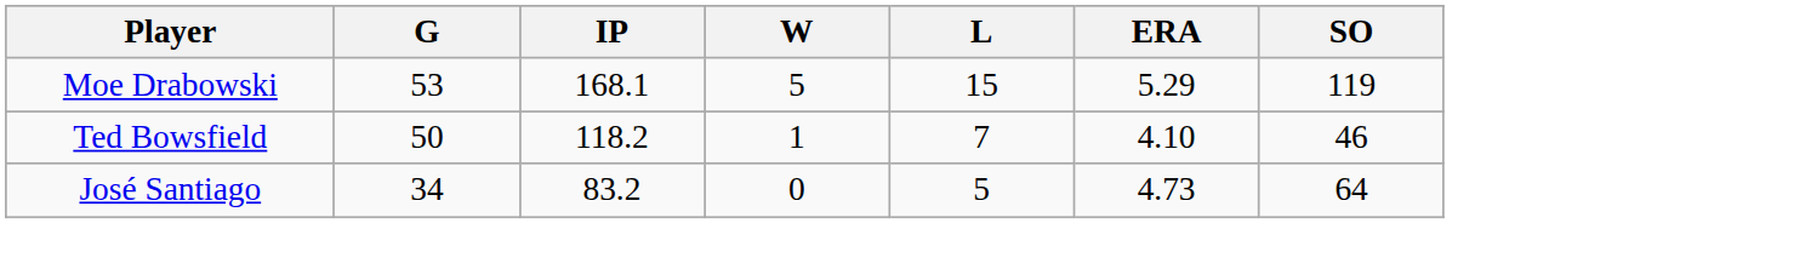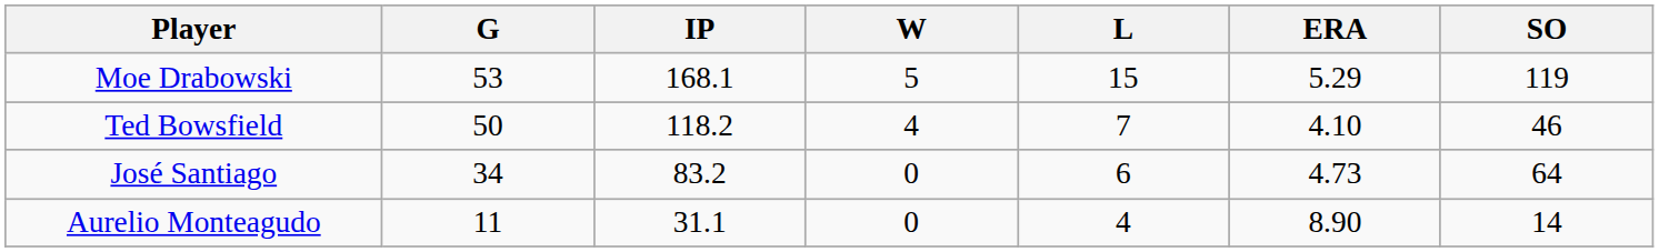Ted Bowsfield | W: 1 -> 4
José Santiago | L: 5 -> 6
+ row: Aurelio Monteagudo | 11 | 31.1 | 0 | 4 | 8.90 | 14
